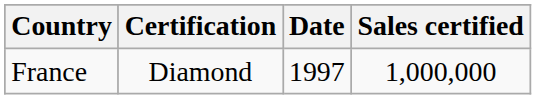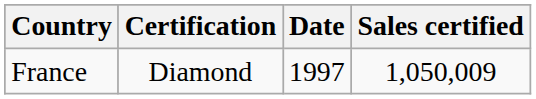France | Sales certified: 1,000,000 -> 1,050,009
